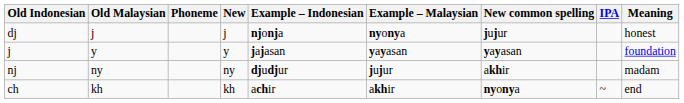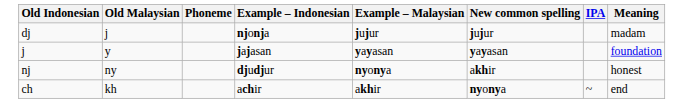- column: New | j | y | ny | kh
dj | Example – Malaysian: nyonya -> jujur
dj | Meaning: honest -> madam
nj | Example – Malaysian: jujur -> nyonya
nj | Meaning: madam -> honest
